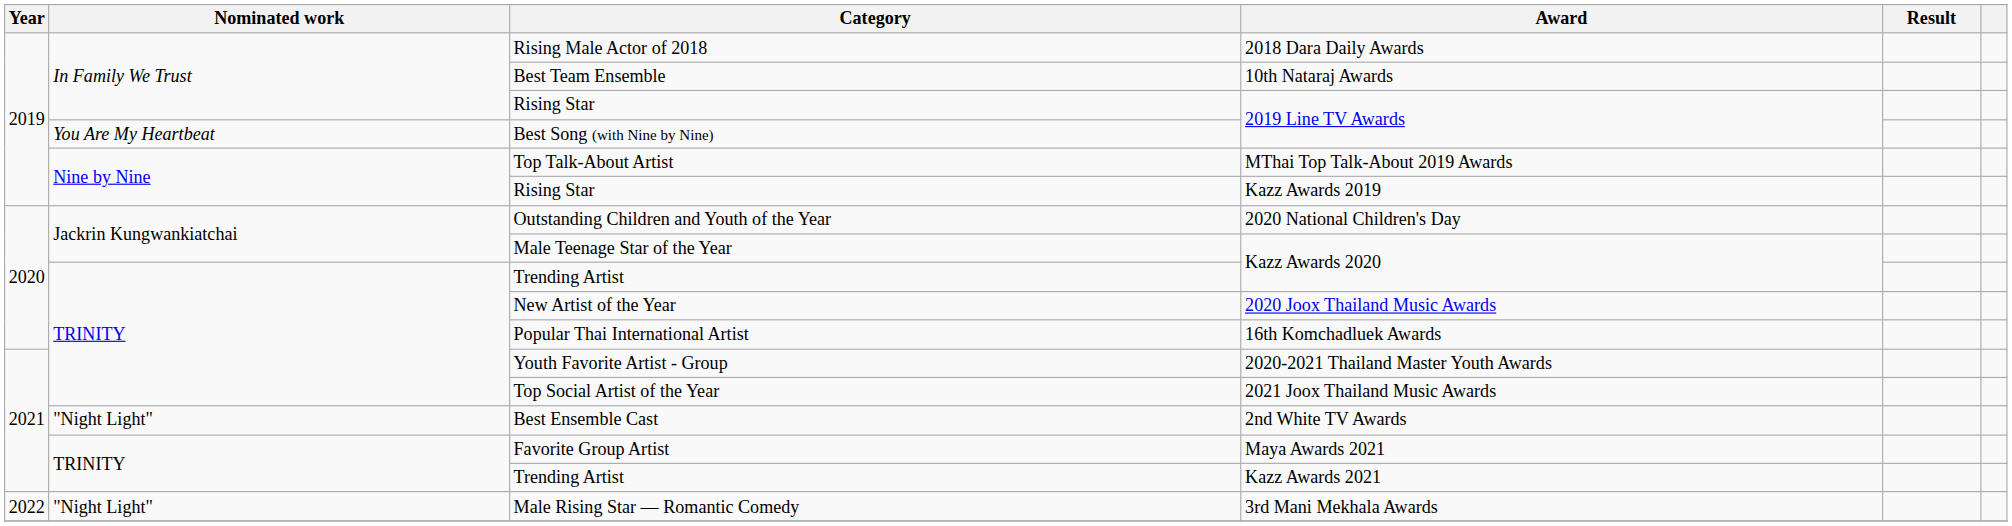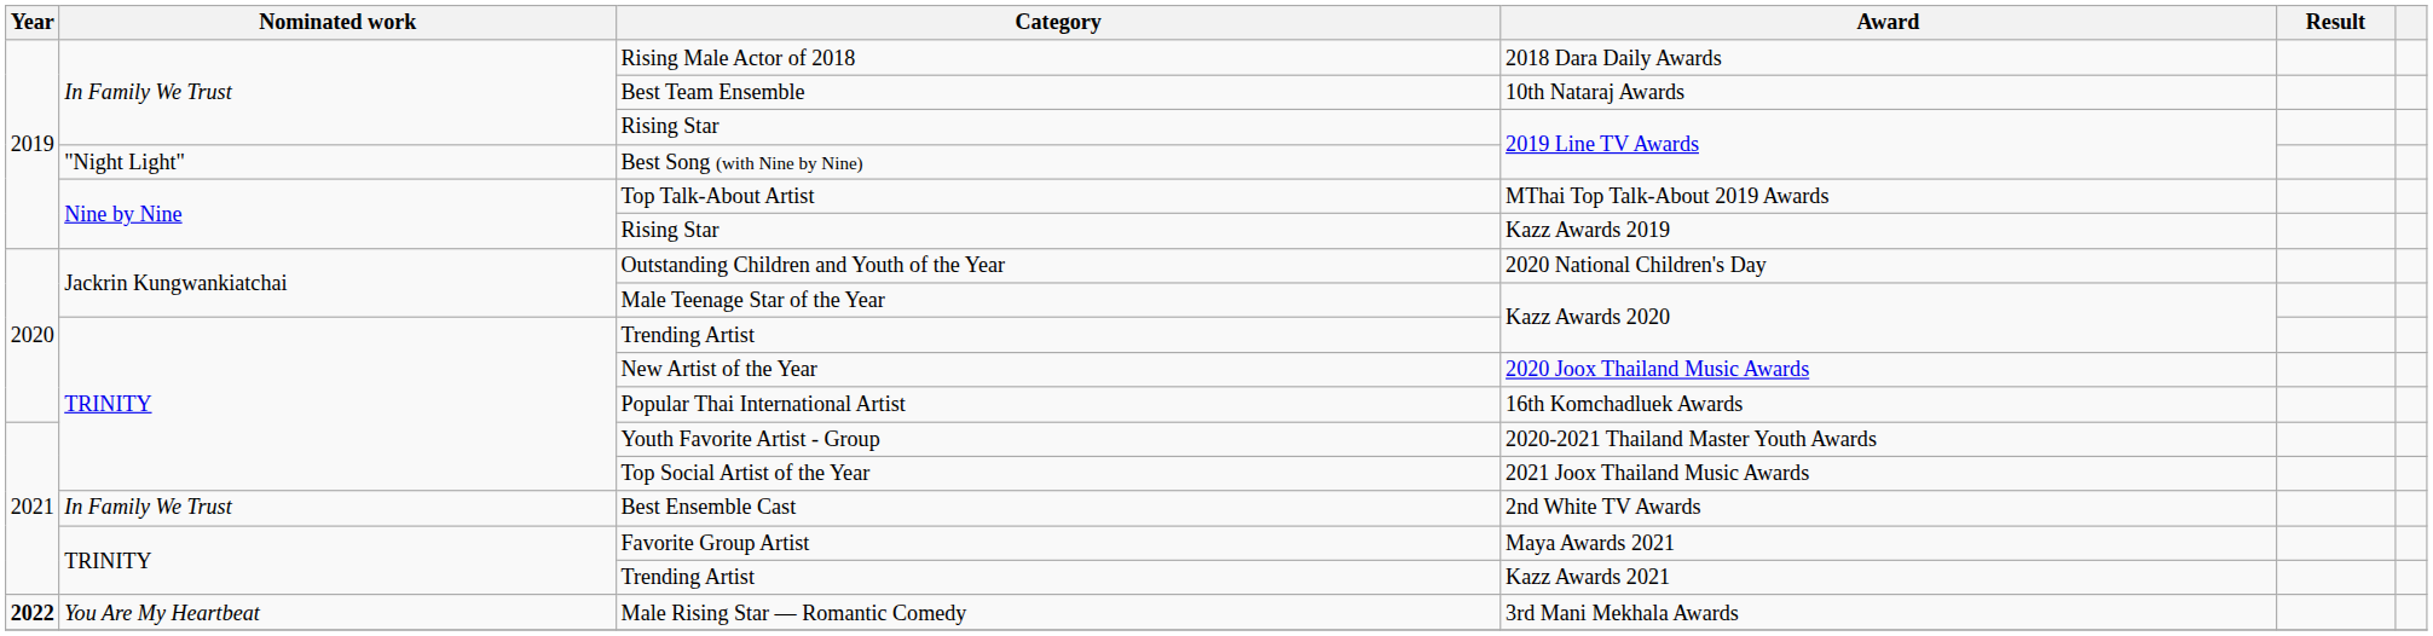Best Song (with Nine by Nine) | Nominated work: You Are My Heartbeat -> "Night Light"
Best Ensemble Cast | Nominated work: "Night Light" -> In Family We Trust
Male Rising Star — Romantic Comedy | Year: normal -> bold
Male Rising Star — Romantic Comedy | Nominated work: "Night Light" -> You Are My Heartbeat
